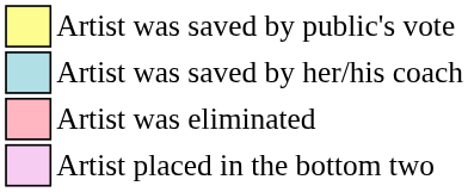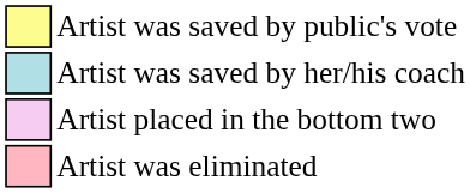rows swapped: Artist placed in the bottom two <-> Artist was eliminated
